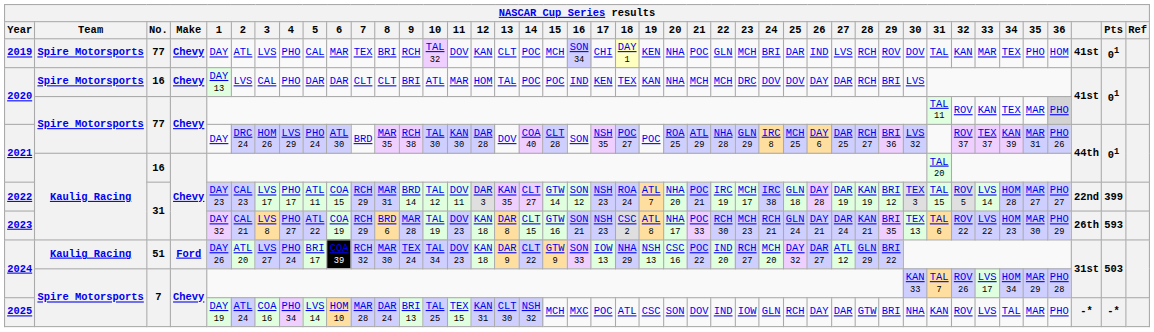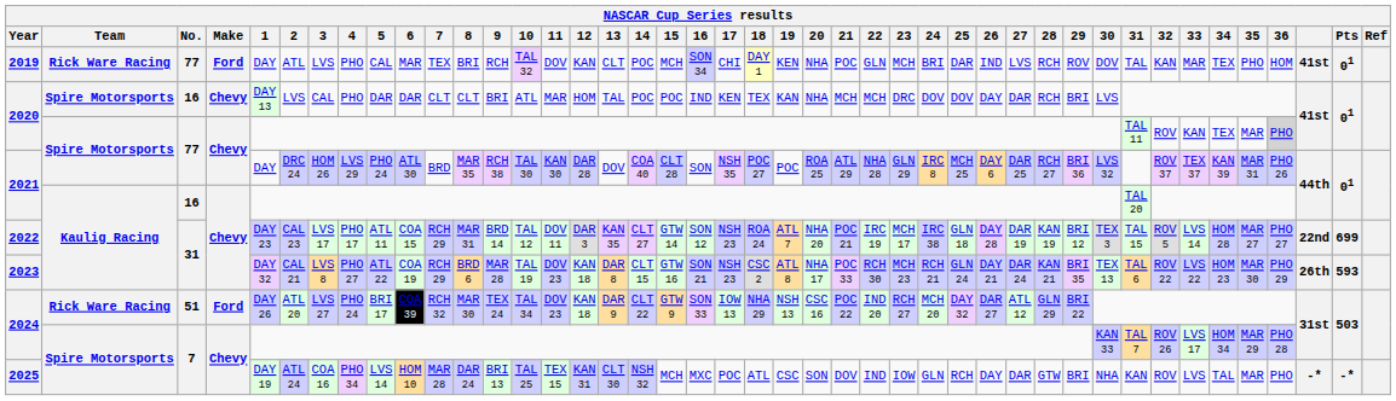2019 | Team: Spire Motorsports -> Rick Ware Racing
2019 | Make: Chevy -> Ford
2022 | Pts: 399 -> 699
2024 / 51 | Team: Kaulig Racing -> Rick Ware Racing
